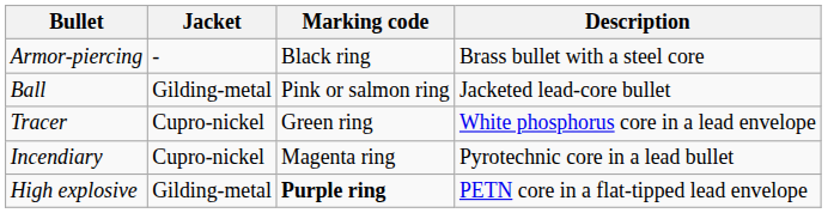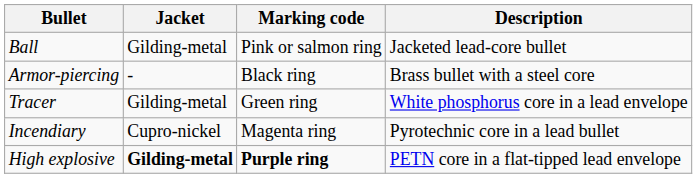rows swapped: Ball <-> Armor-piercing
Tracer | Jacket: Cupro-nickel -> Gilding-metal
High explosive | Jacket: normal -> bold
